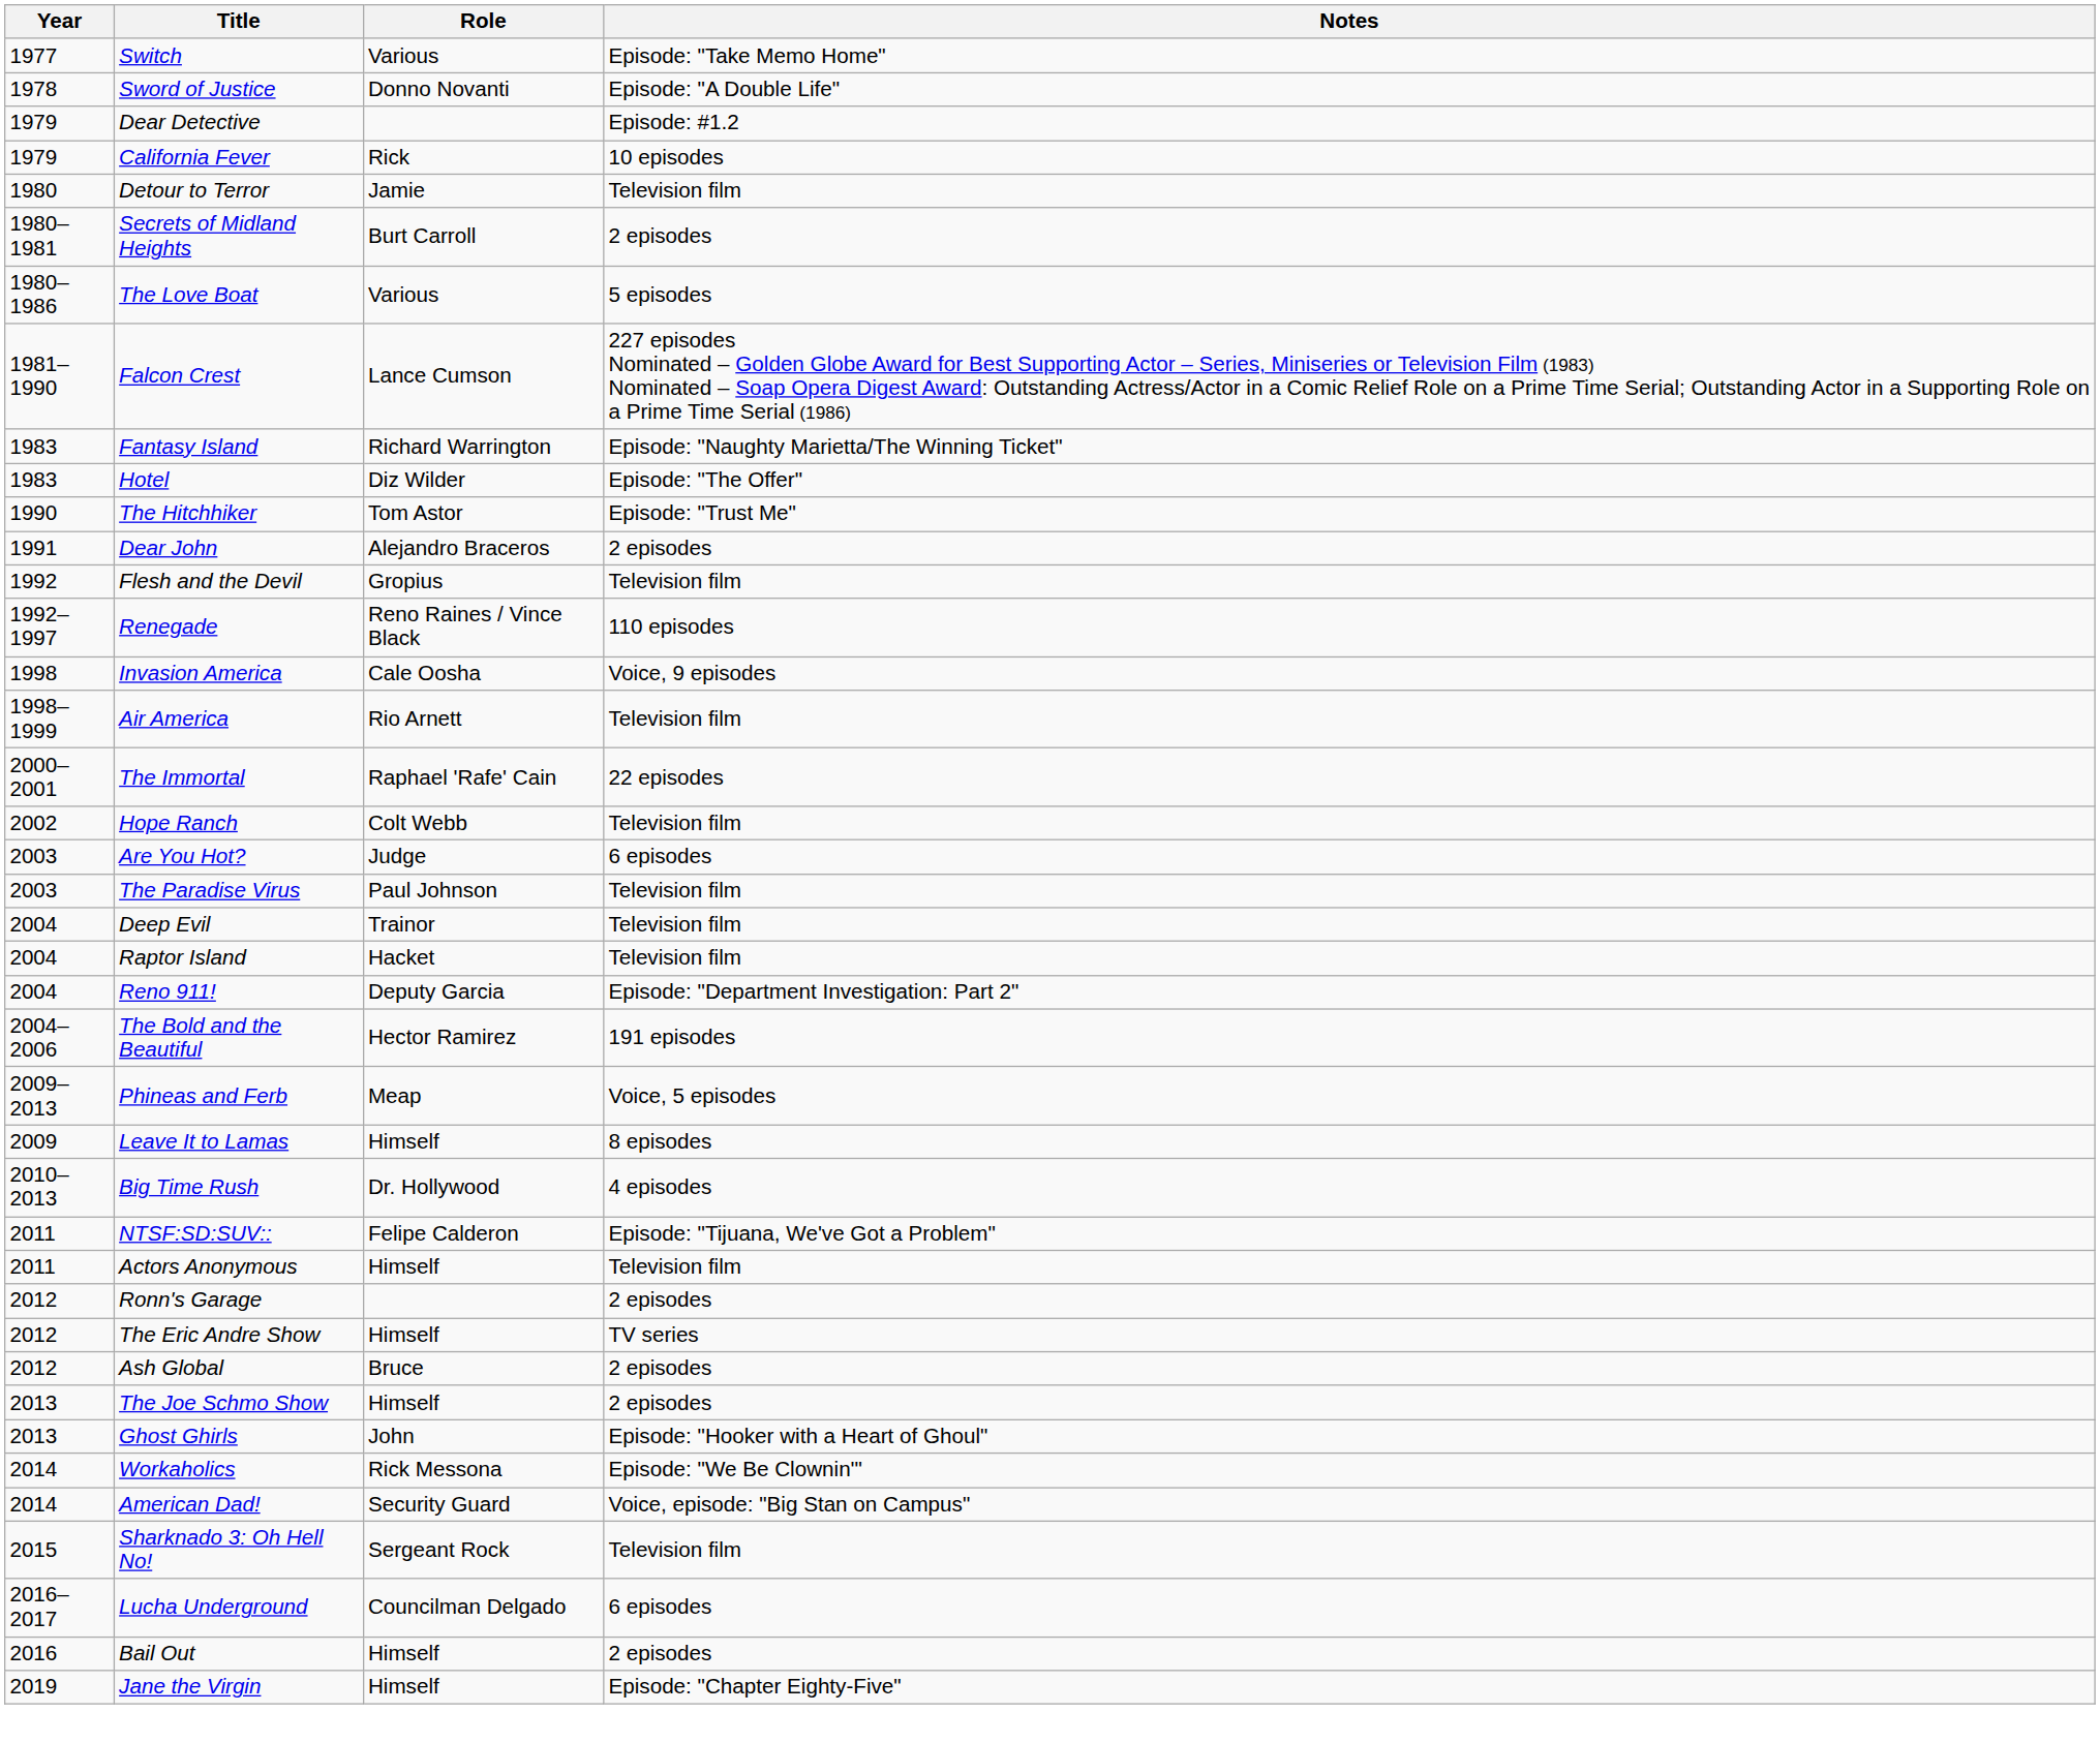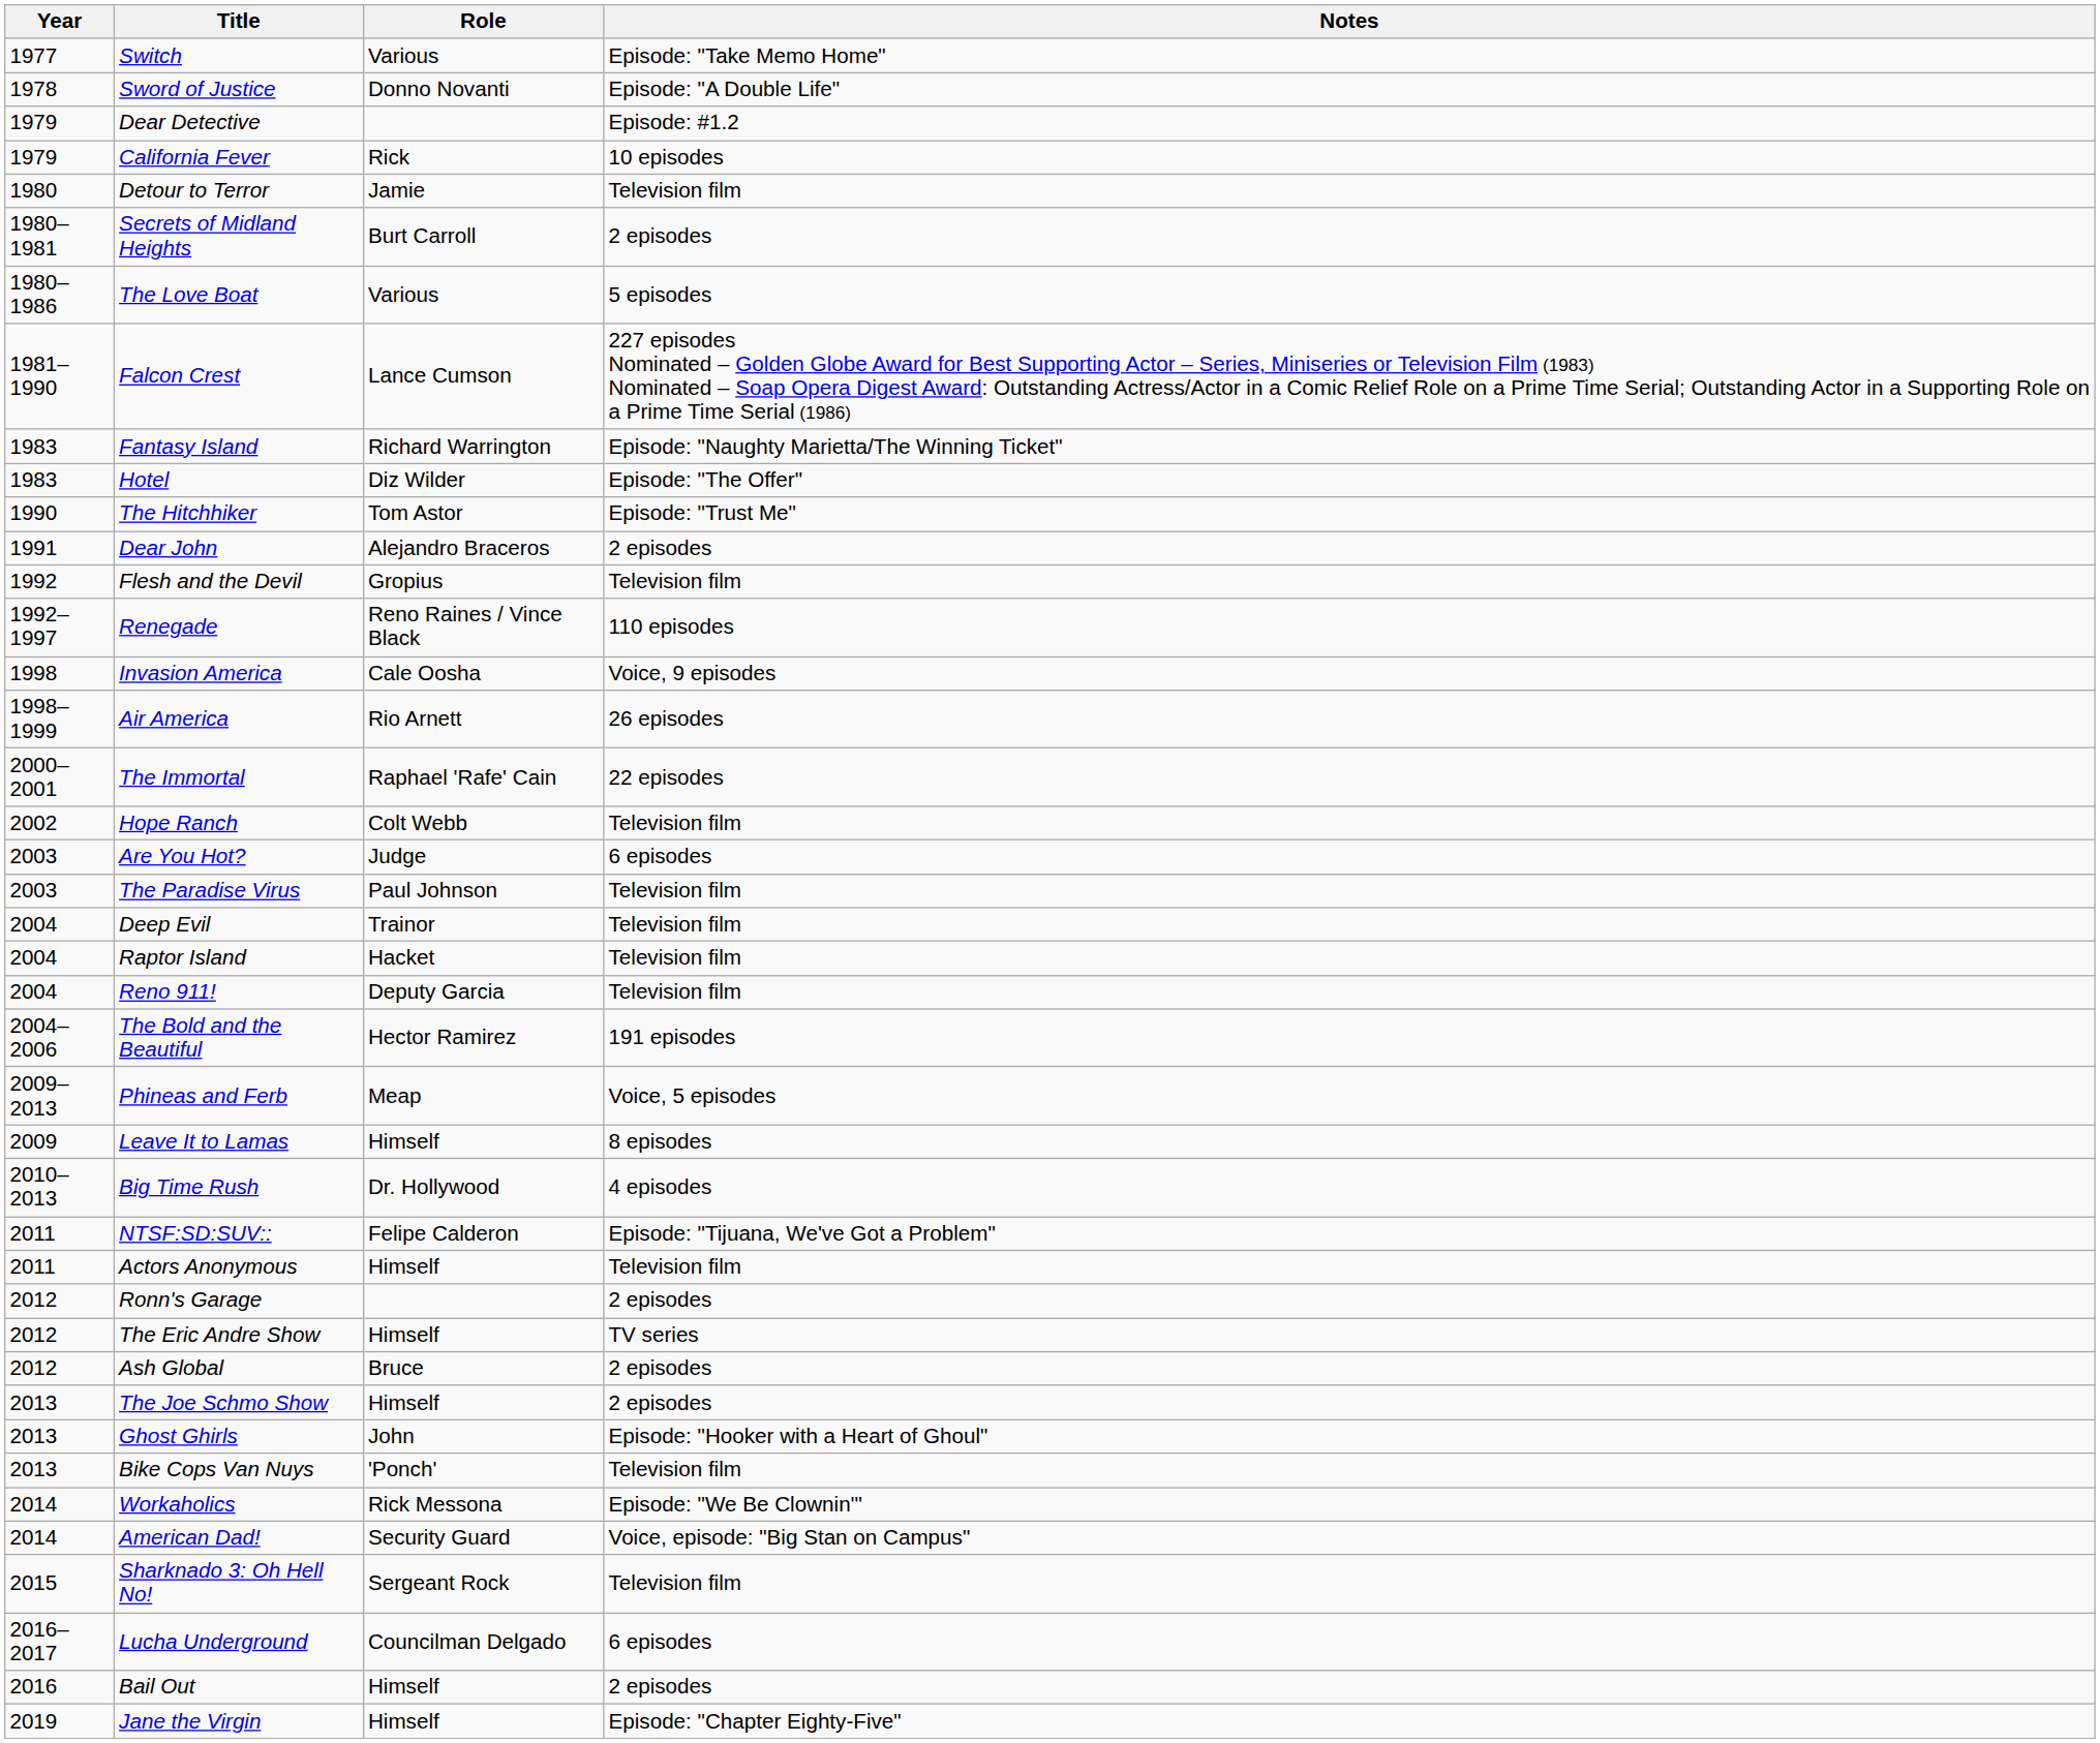Air America | Notes: Television film -> 26 episodes
Reno 911! | Notes: Episode: "Department Investigation: Part 2" -> Television film
+ row: 2013 | Bike Cops Van Nuys | 'Ponch' | Television film
